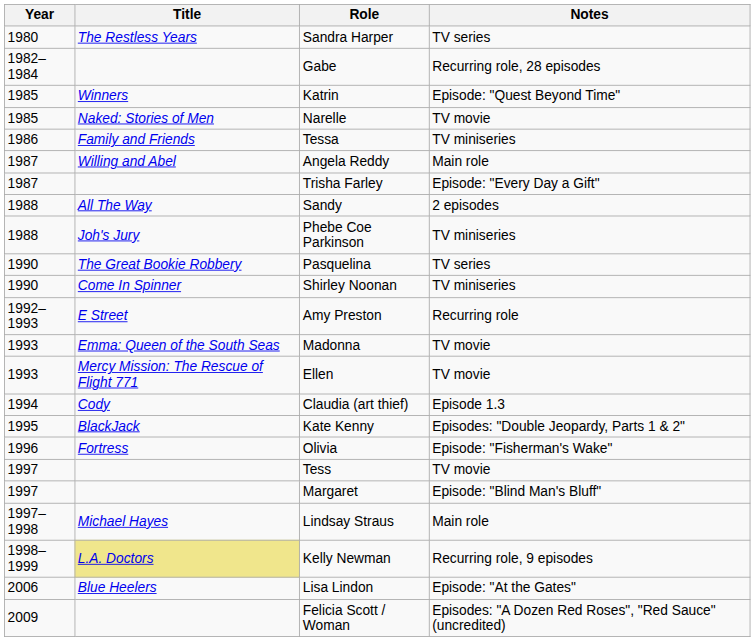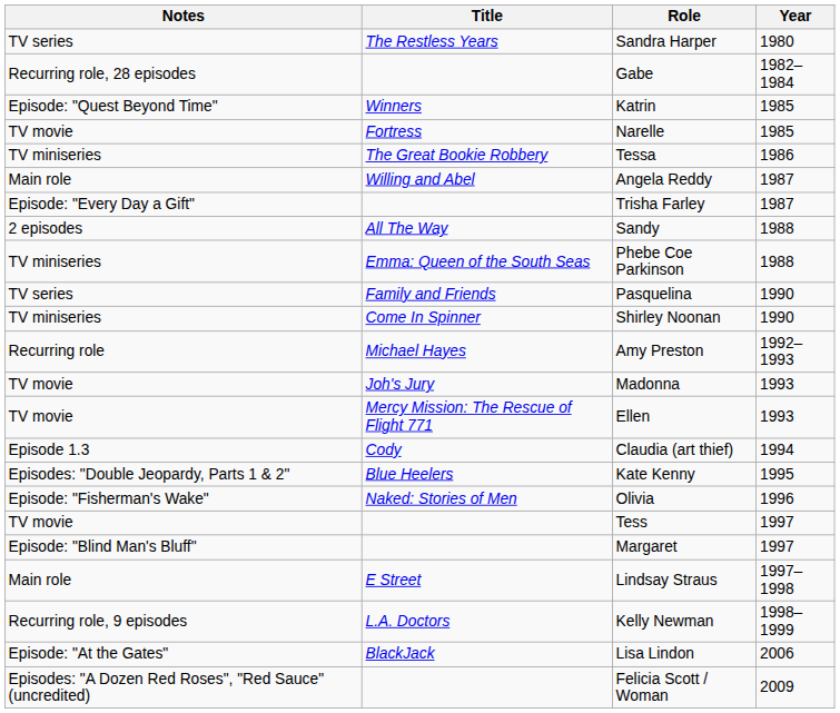columns swapped: Year <-> Notes
Narelle | Title: Naked: Stories of Men -> Fortress
Tessa | Title: Family and Friends -> The Great Bookie Robbery
Phebe Coe Parkinson | Title: Joh's Jury -> Emma: Queen of the South Seas
Pasquelina | Title: The Great Bookie Robbery -> Family and Friends
Amy Preston | Title: E Street -> Michael Hayes
Madonna | Title: Emma: Queen of the South Seas -> Joh's Jury
Kate Kenny | Title: BlackJack -> Blue Heelers
Olivia | Title: Fortress -> Naked: Stories of Men
Lindsay Straus | Title: Michael Hayes -> E Street
Kelly Newman | Title: khaki background -> no background
Lisa Lindon | Title: Blue Heelers -> BlackJack
